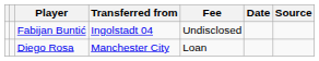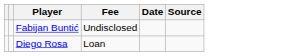- column: Transferred from | Ingolstadt 04 | Manchester City
